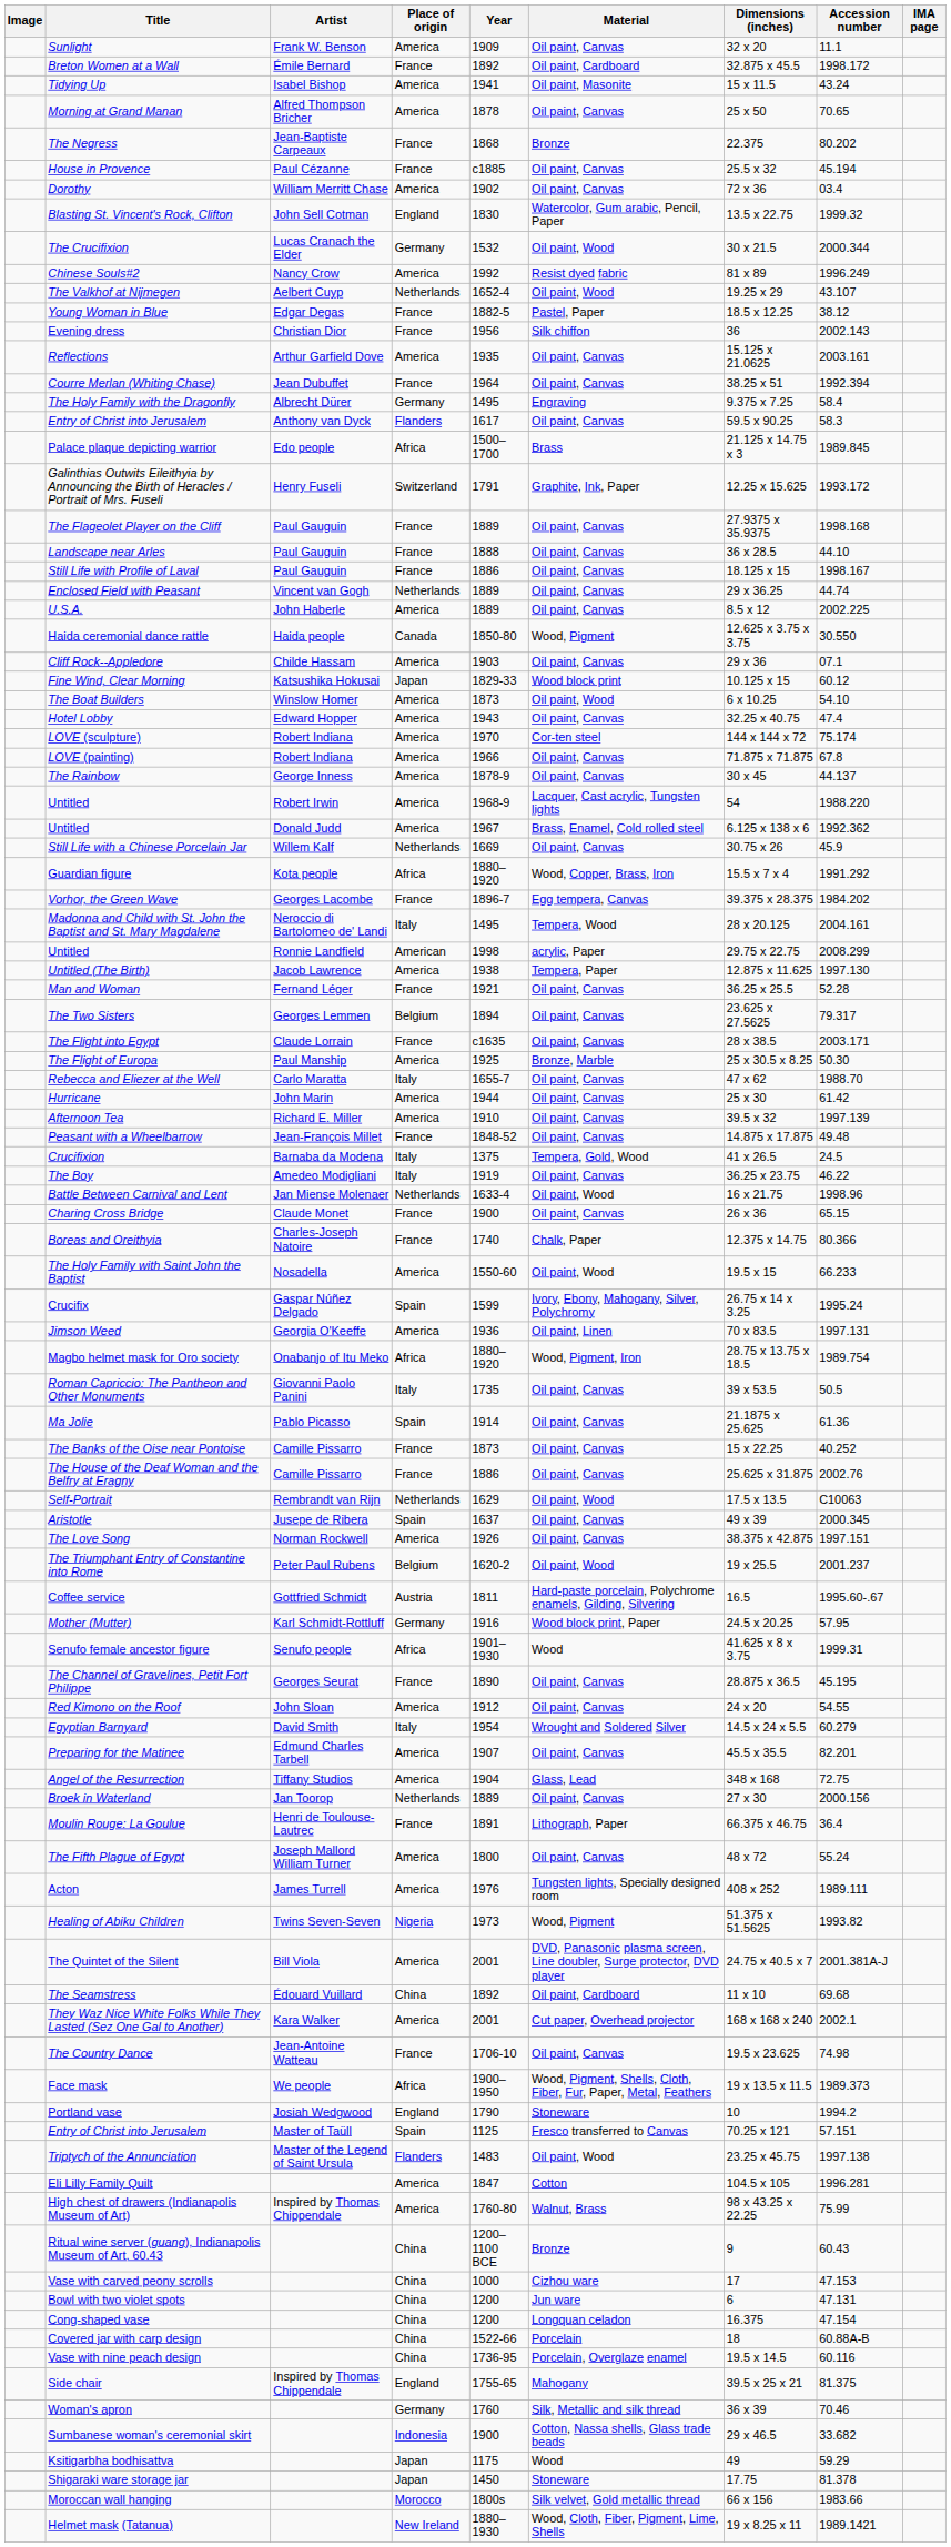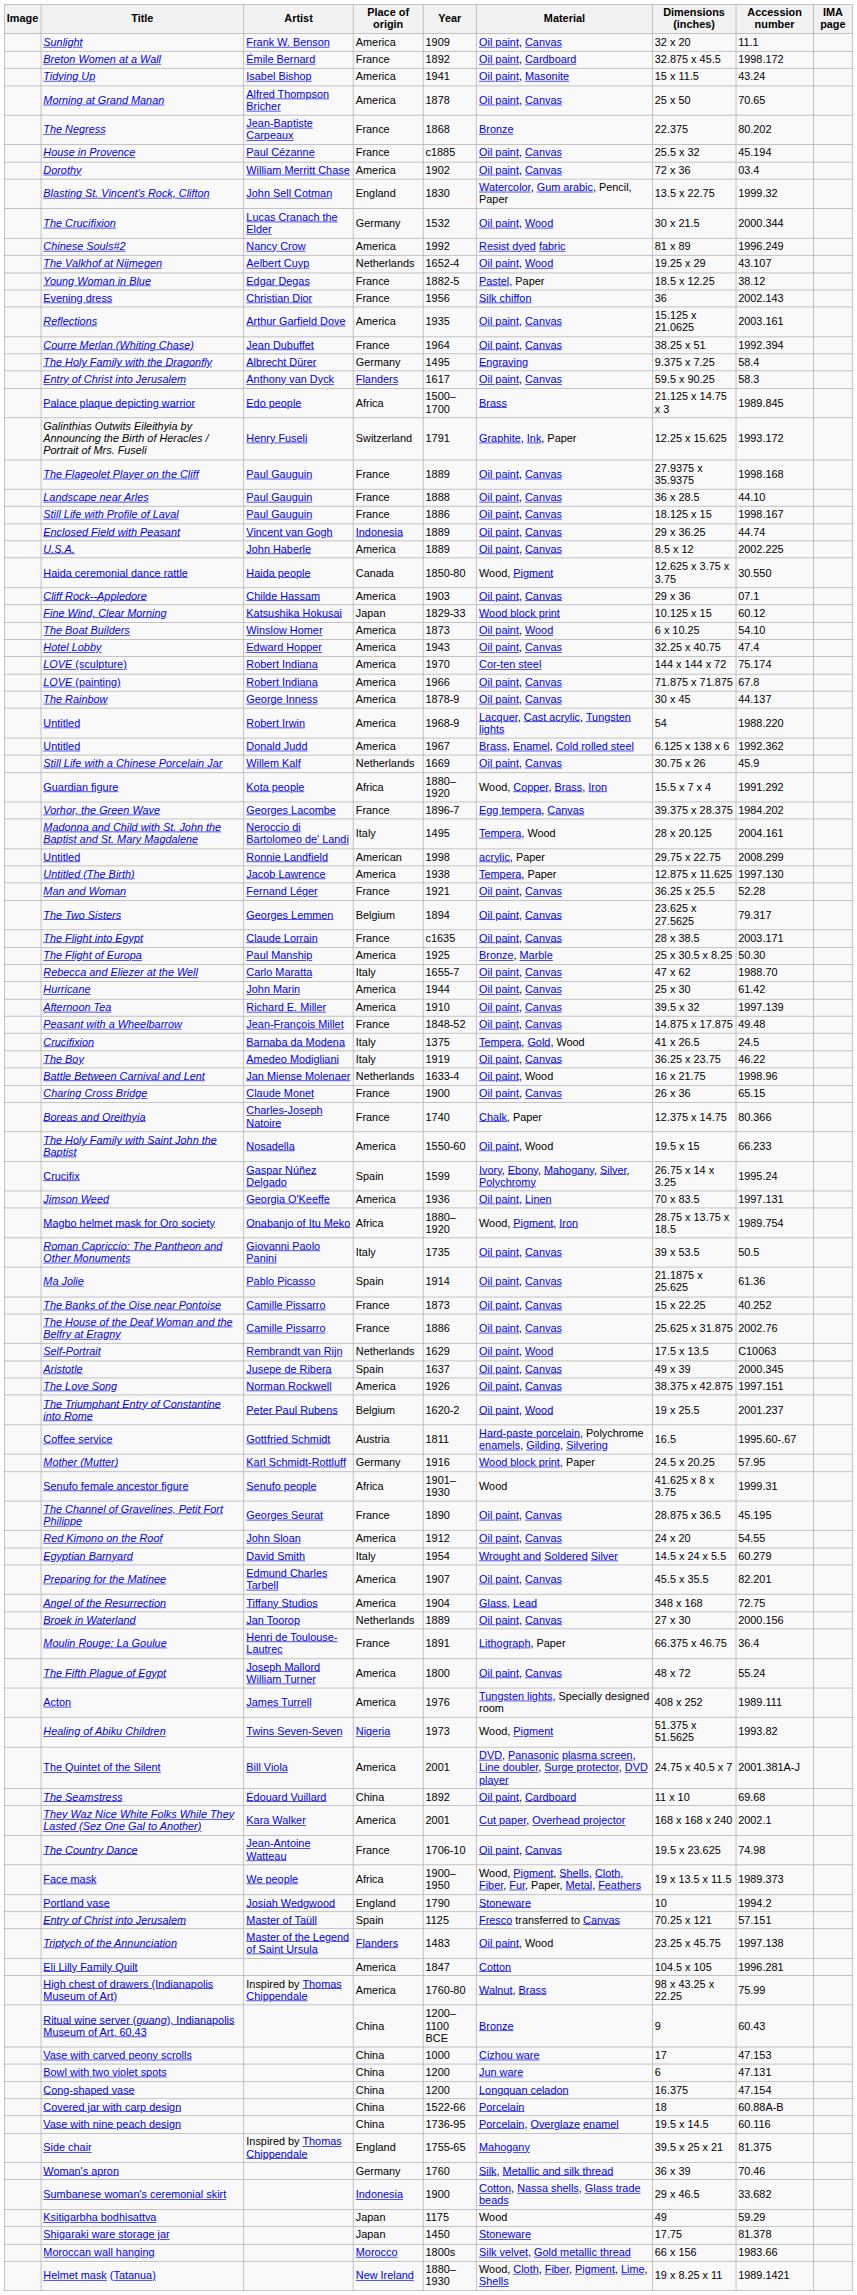Enclosed Field with Peasant | Place of origin: Netherlands -> Indonesia
